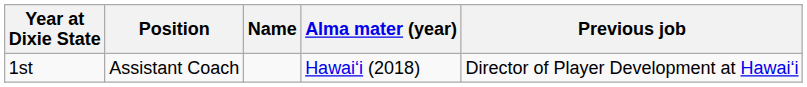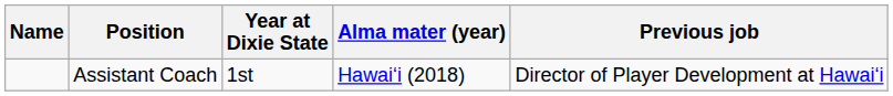columns swapped: Name <-> Year at Dixie State
